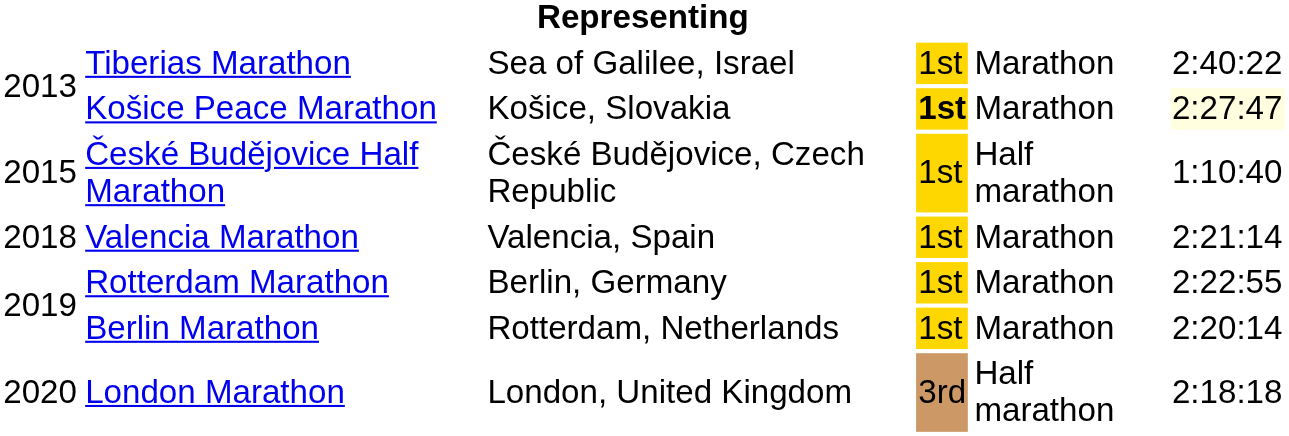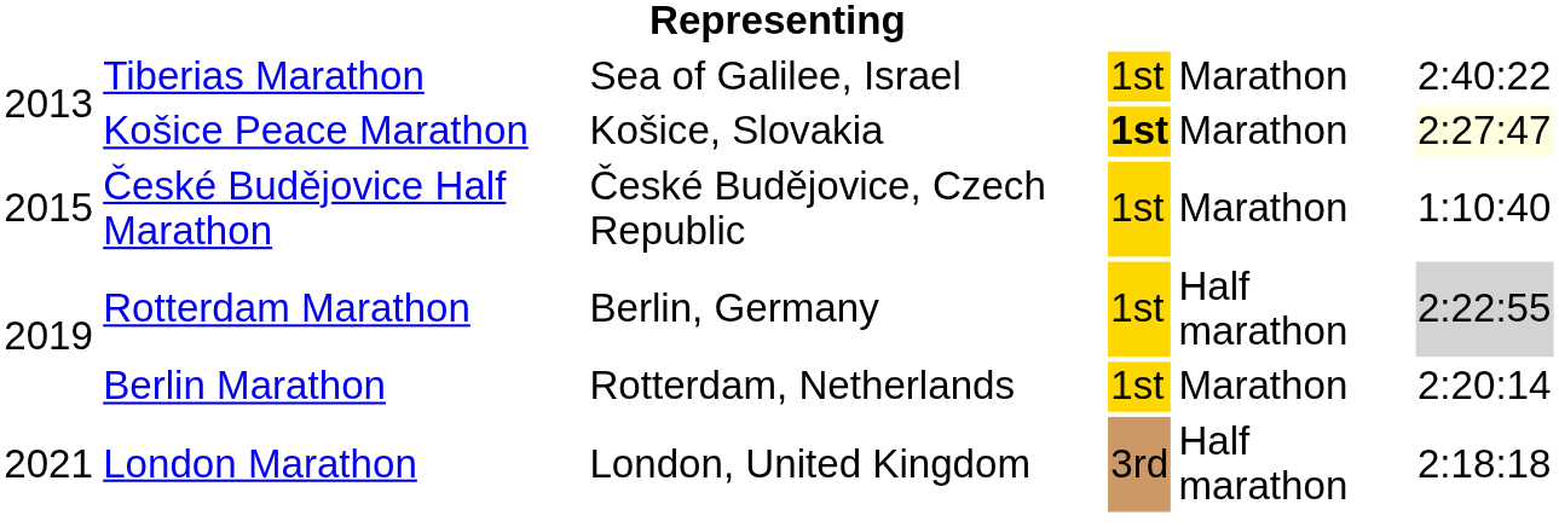České Budějovice Half Marathon | column 5: Half marathon -> Marathon
- row: 2018 | Valencia Marathon | Valencia, Spain | 1st | Marathon | 2:21:14
Rotterdam Marathon | column 5: Marathon -> Half marathon
Rotterdam Marathon | column 6: no background -> lightgrey background
London Marathon | column 1: 2020 -> 2021
